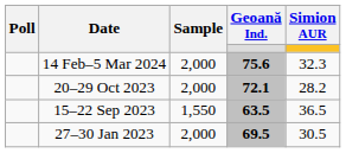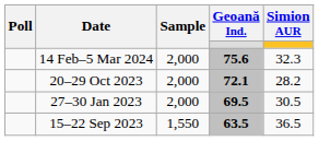rows swapped: 15–22 Sep 2023 <-> 27–30 Jan 2023
